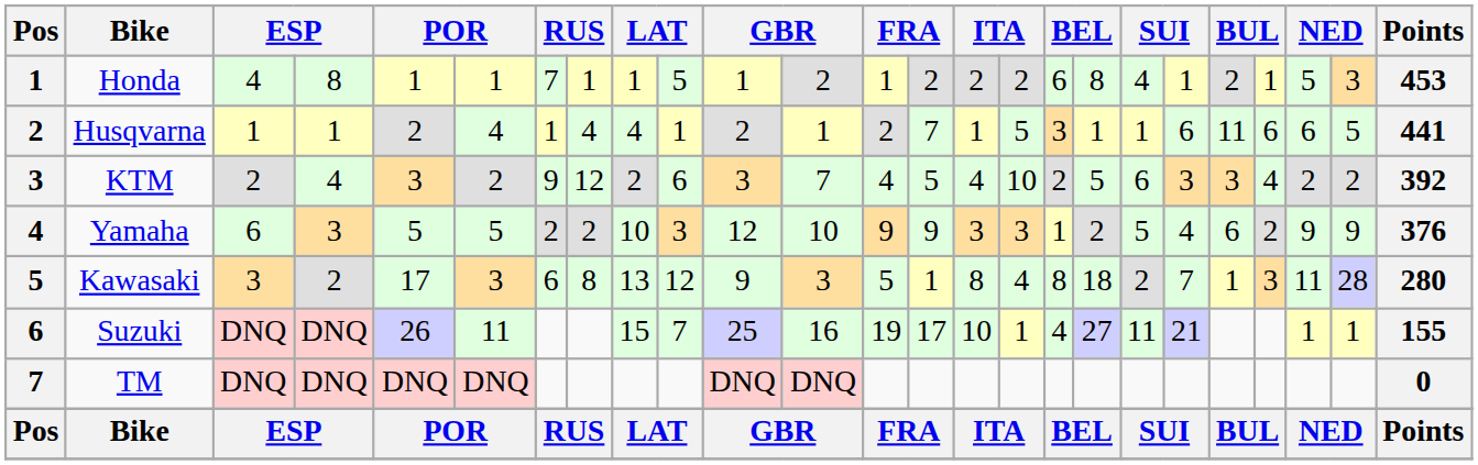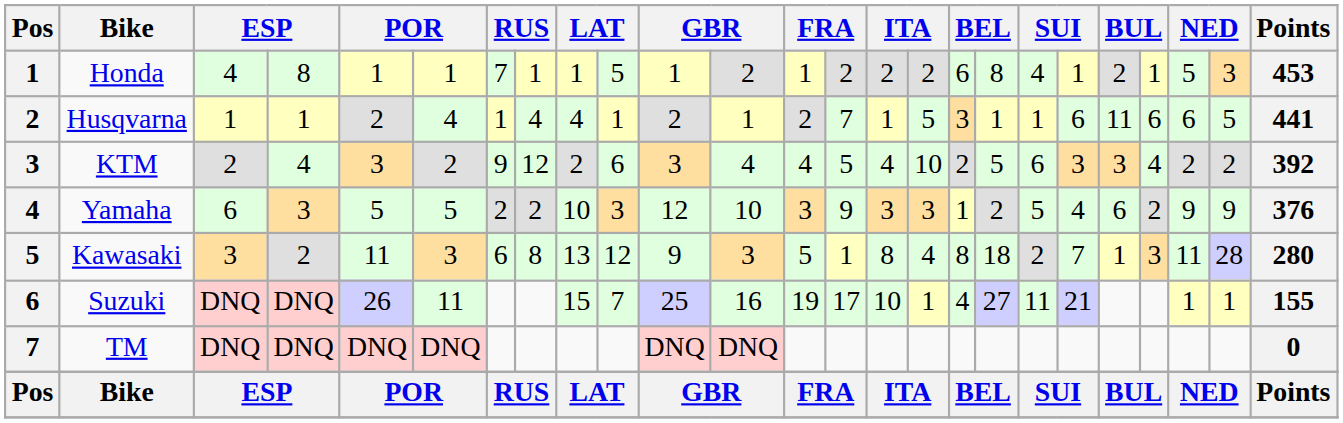KTM | column 12: 7 -> 4
Yamaha | column 13: 9 -> 3
Kawasaki | column 5: 17 -> 11
